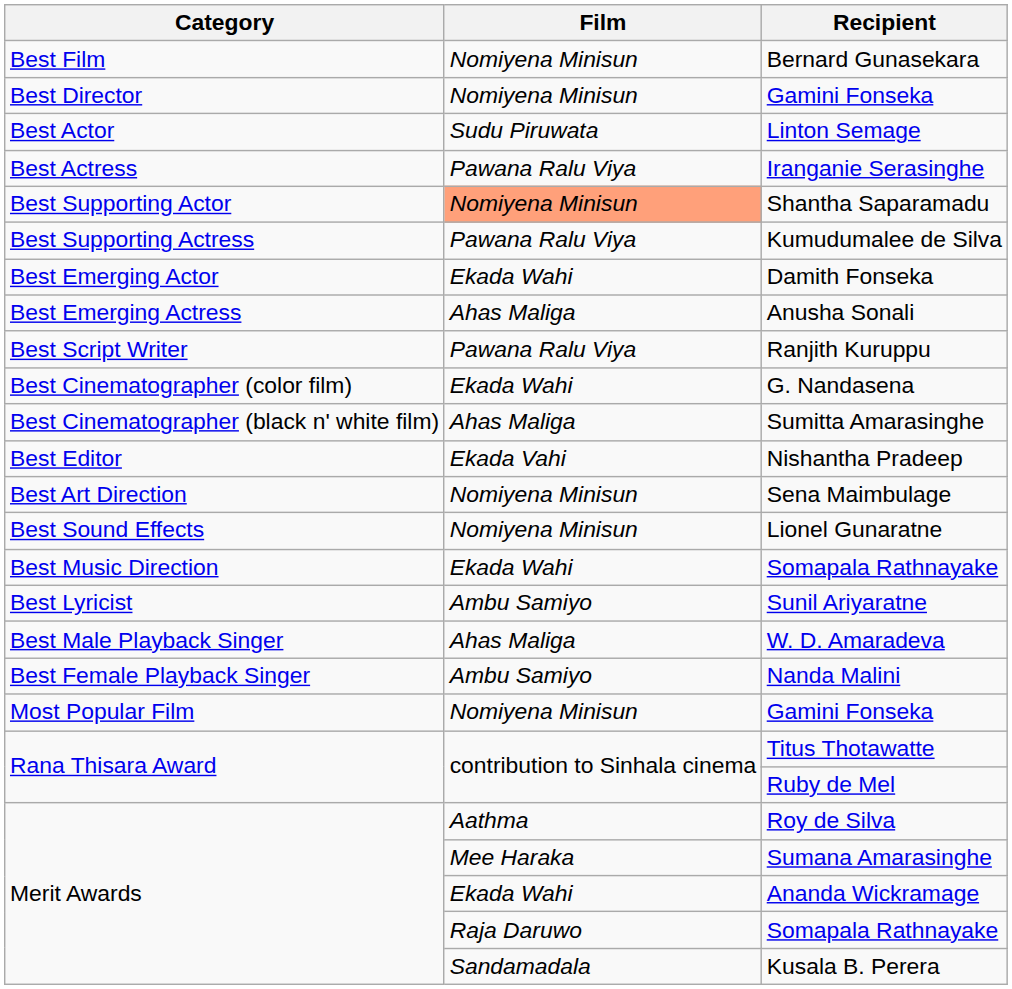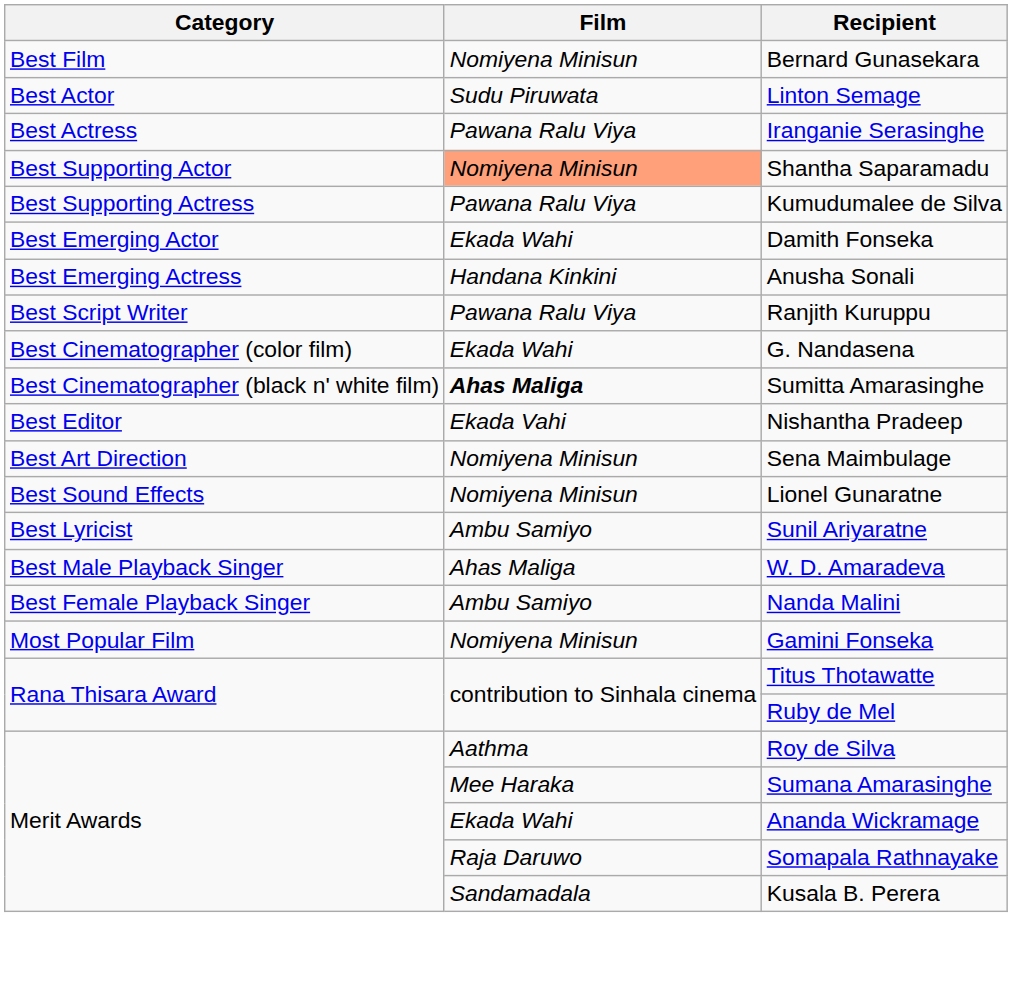- row: Best Director | Nomiyena Minisun | Gamini Fonseka
Anusha Sonali | Film: Ahas Maliga -> Handana Kinkini
Sumitta Amarasinghe | Film: normal -> bold
- row: Best Music Direction | Ekada Wahi | Somapala Rathnayake
